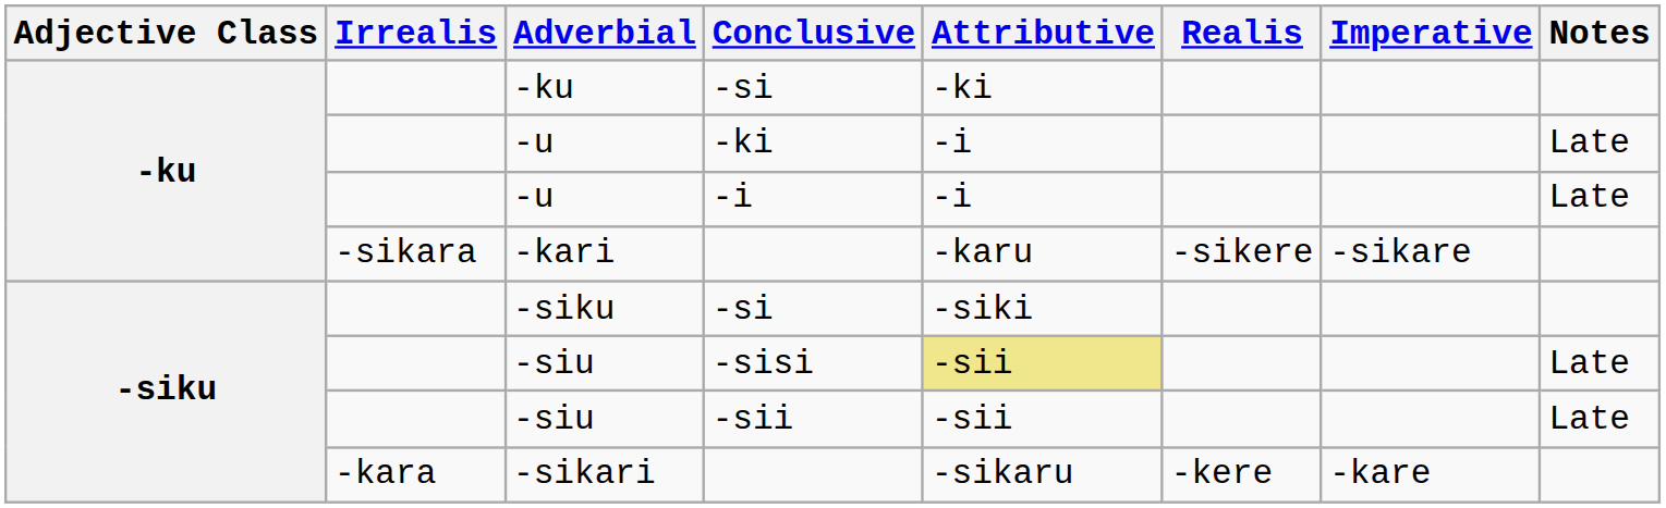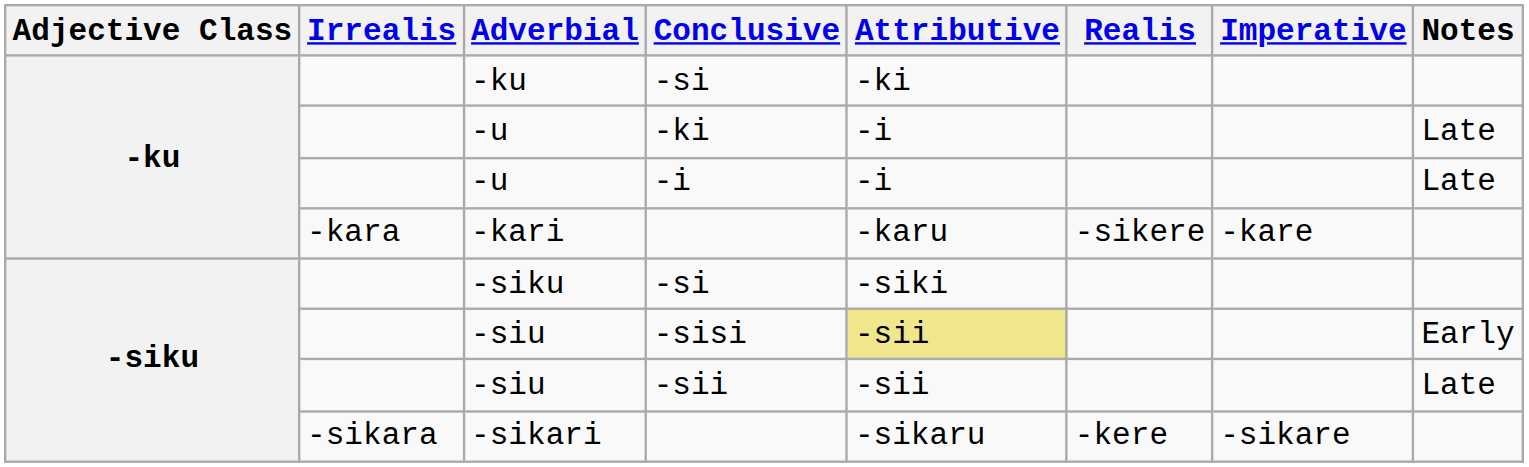-kari | Irrealis: -sikara -> -kara
-kari | Imperative: -sikare -> -kare
-siu / -sisi | Notes: Late -> Early
-sikari | Irrealis: -kara -> -sikara
-sikari | Imperative: -kare -> -sikare
